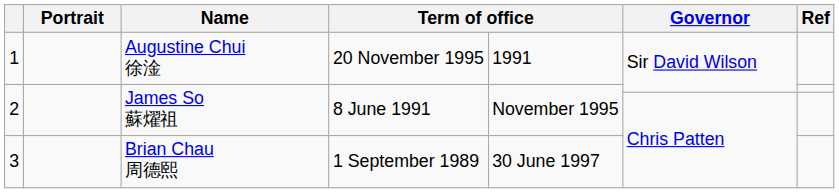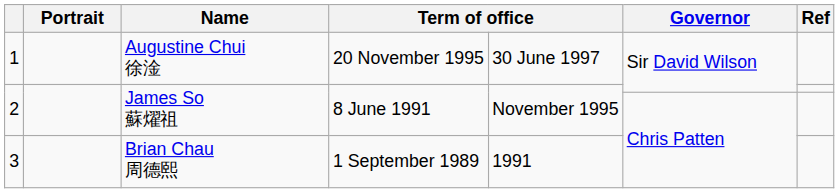1 | column 5: 1991 -> 30 June 1997
3 | column 5: 30 June 1997 -> 1991
